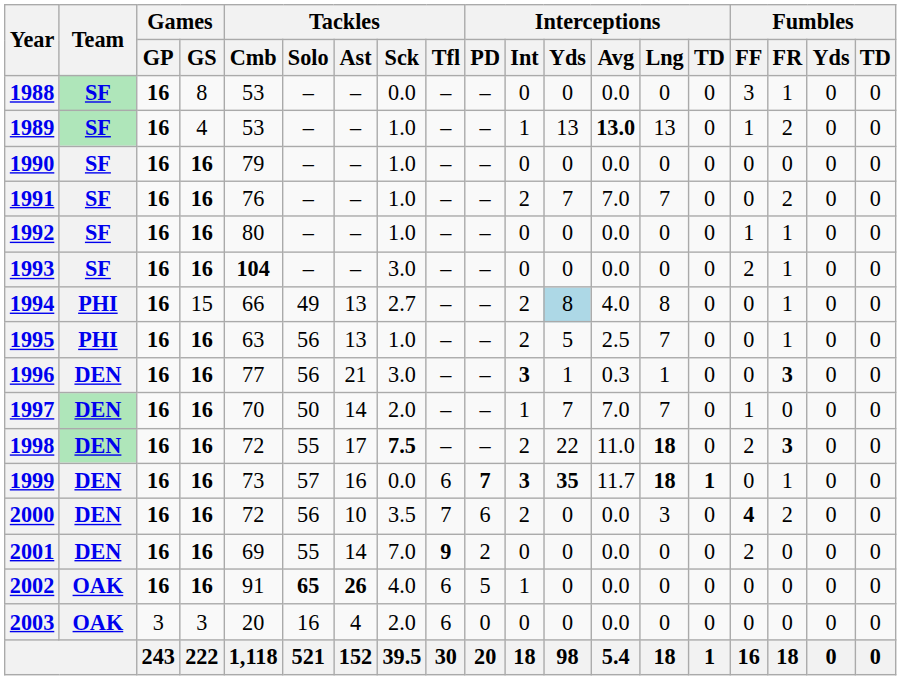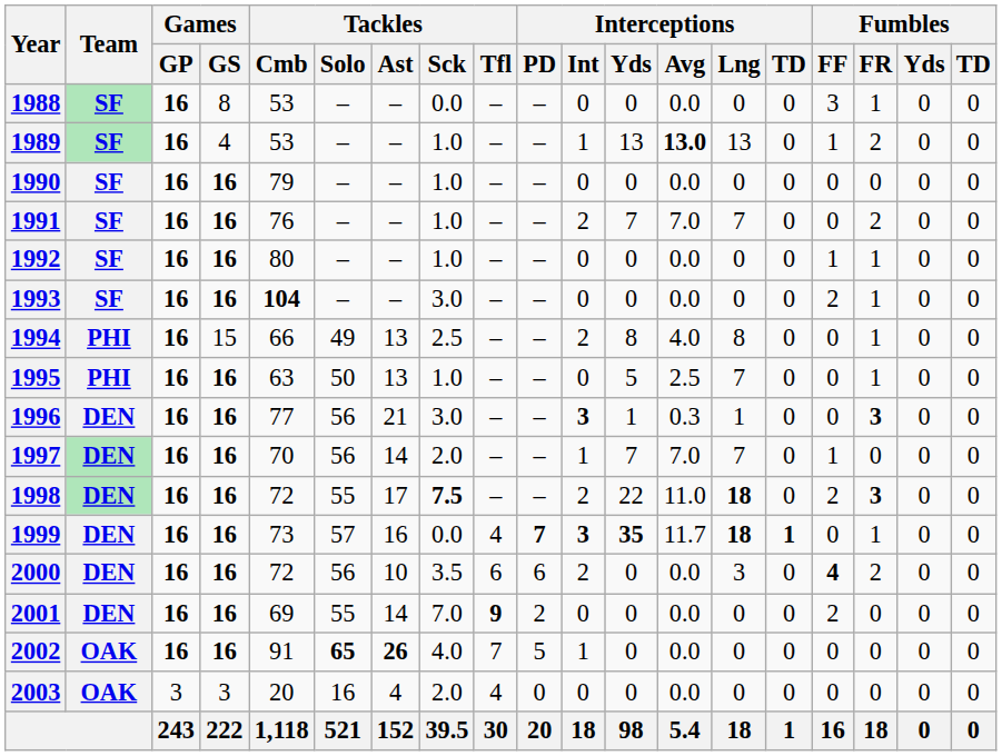1994 | Tackles / Sck: 2.7 -> 2.5
1994 | Interceptions / Yds: lightblue background -> no background
1995 | Tackles / Solo: 56 -> 50
1995 | Interceptions / Int: 2 -> 0
1997 | Tackles / Solo: 50 -> 56
1999 | Tackles / Tfl: 6 -> 4
2000 | Tackles / Tfl: 7 -> 6
2002 | Tackles / Tfl: 6 -> 7
2003 | Tackles / Tfl: 6 -> 4
